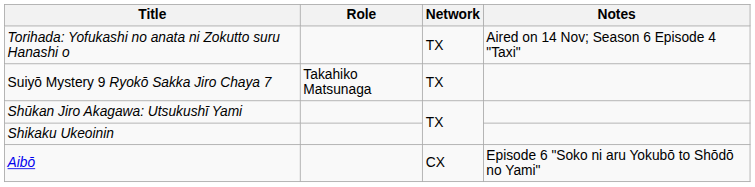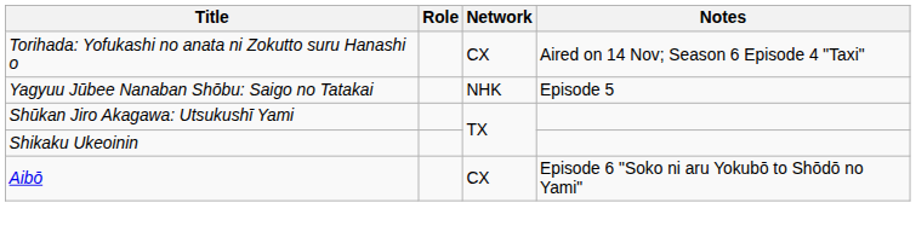Torihada: Yofukashi no anata ni Zokutto suru Hanashi o | Network: TX -> CX
- row: Suiyō Mystery 9 Ryokō Sakka Jiro Chaya 7 | Takahiko Matsunaga | TX
+ row: Yagyuu Jūbee Nanaban Shōbu: Saigo no Tatakai | NHK | Episode 5
